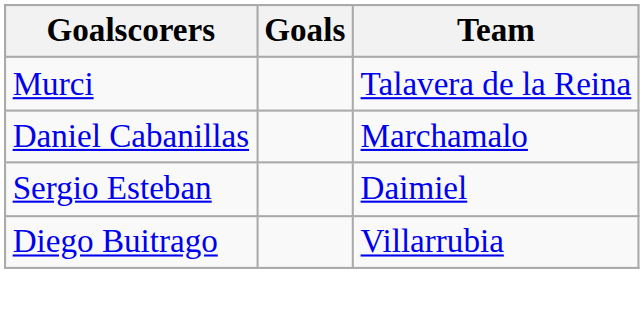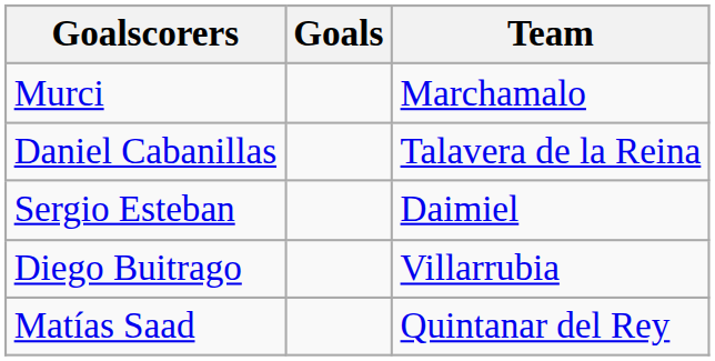Murci | Team: Talavera de la Reina -> Marchamalo
Daniel Cabanillas | Team: Marchamalo -> Talavera de la Reina
+ row: Matías Saad | Quintanar del Rey
